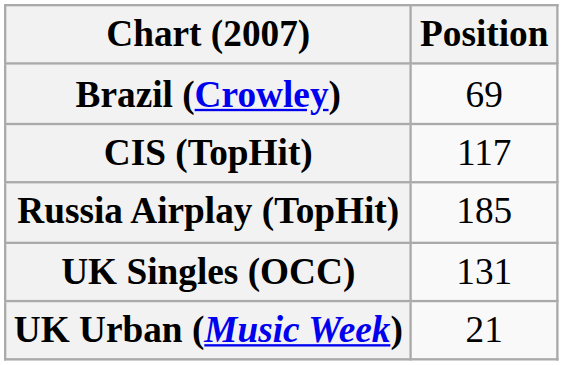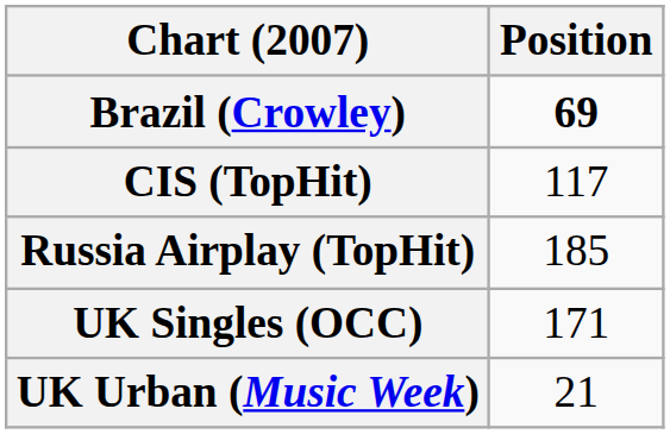Brazil (Crowley) | Position: normal -> bold
UK Singles (OCC) | Position: 131 -> 171
